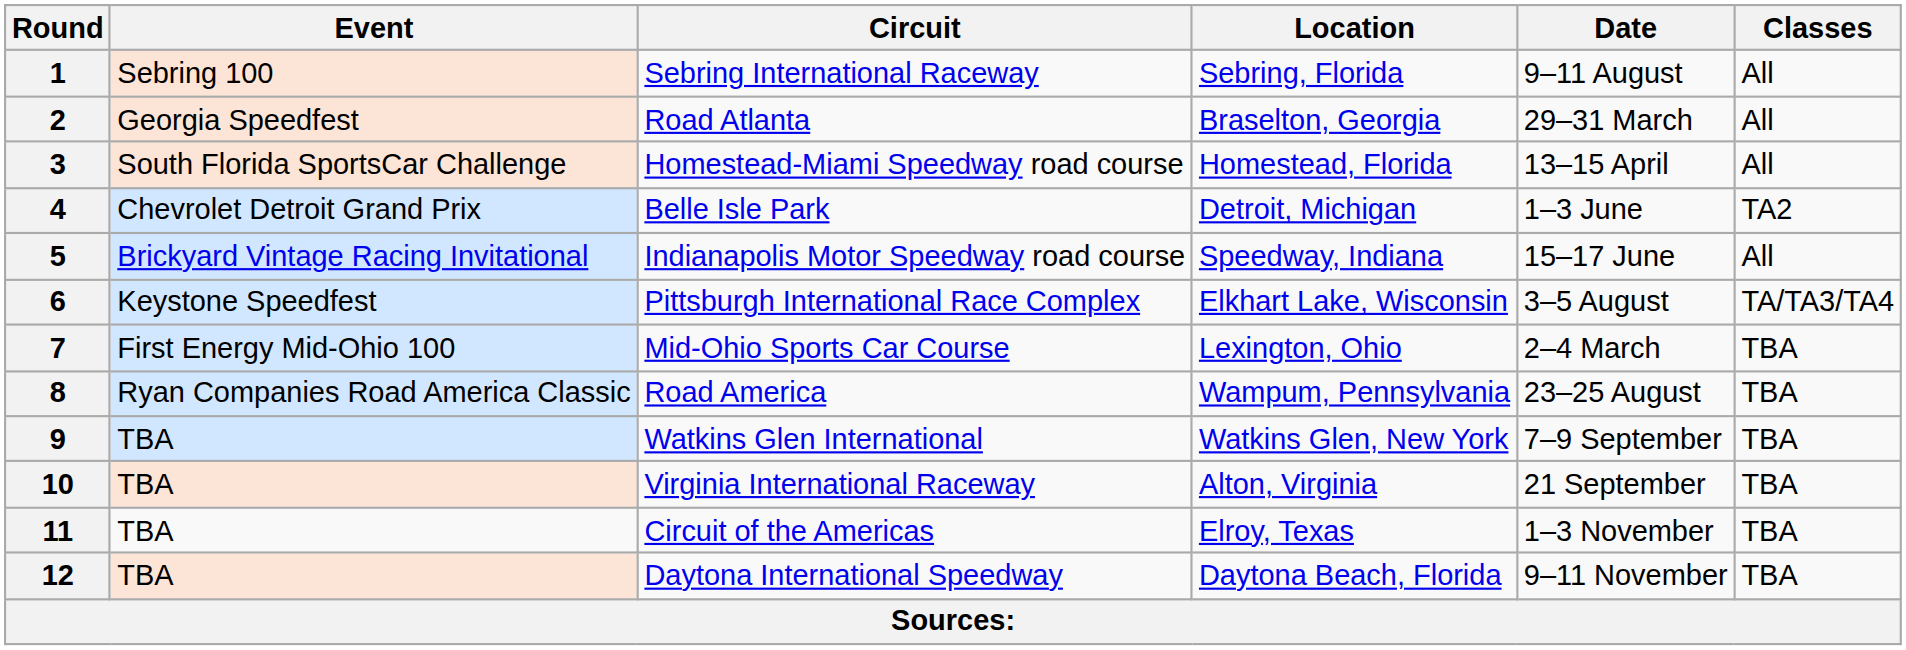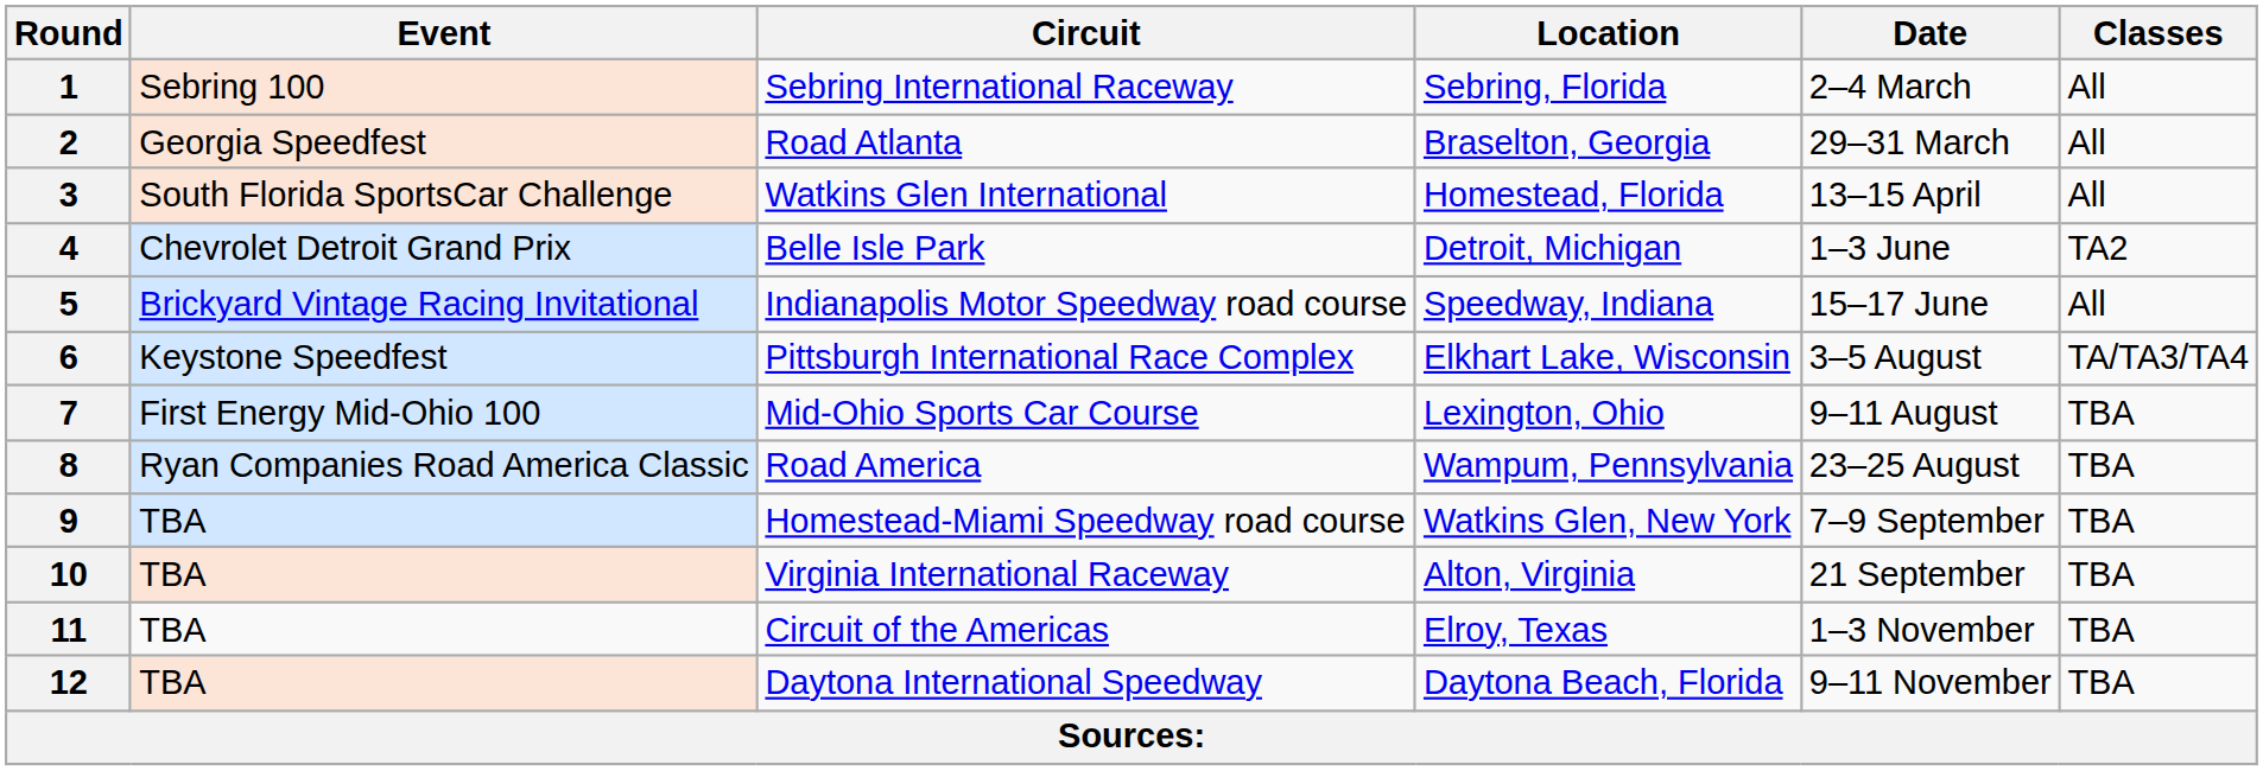1 | Date: 9–11 August -> 2–4 March
3 | Circuit: Homestead-Miami Speedway road course -> Watkins Glen International
7 | Date: 2–4 March -> 9–11 August
9 | Circuit: Watkins Glen International -> Homestead-Miami Speedway road course
